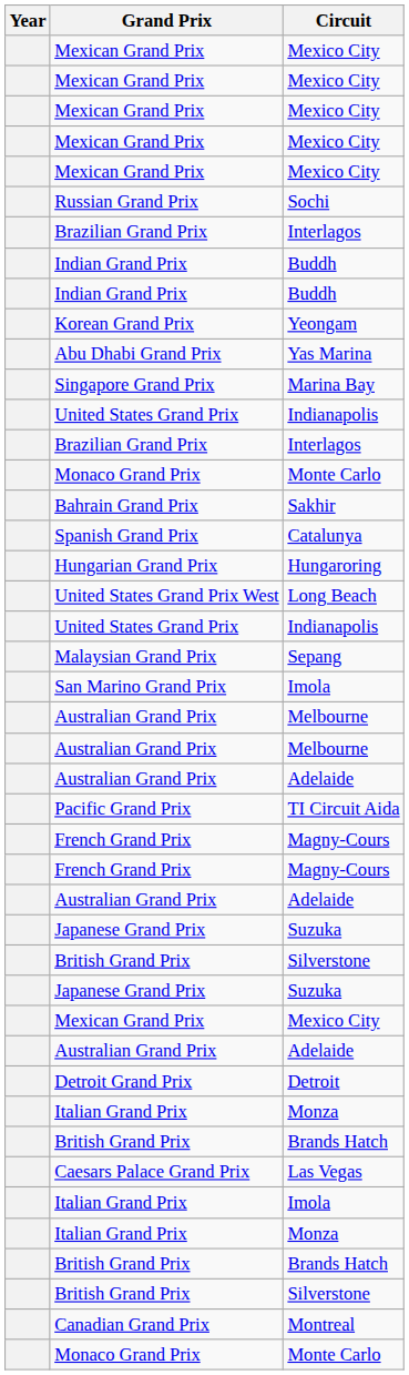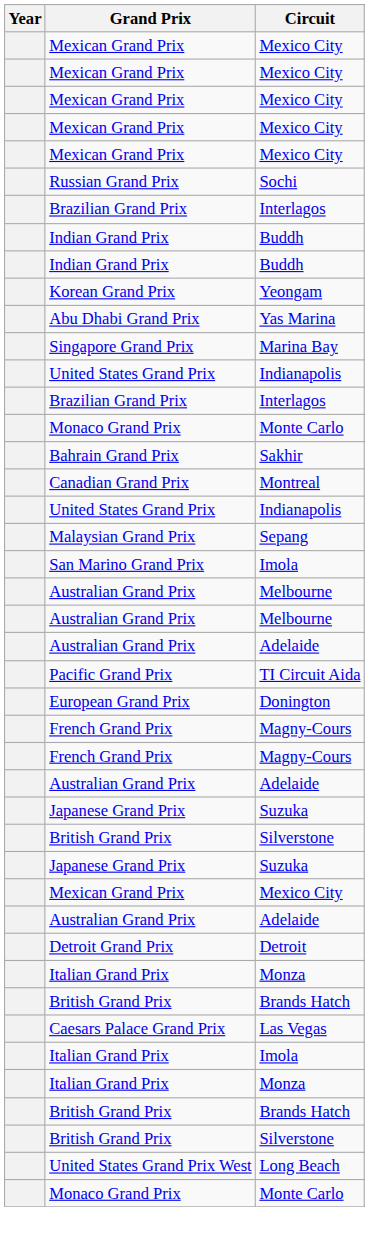- row: Spanish Grand Prix | Catalunya
- row: Hungarian Grand Prix | Hungaroring
rows swapped: Montreal <-> Long Beach
+ row: European Grand Prix | Donington
